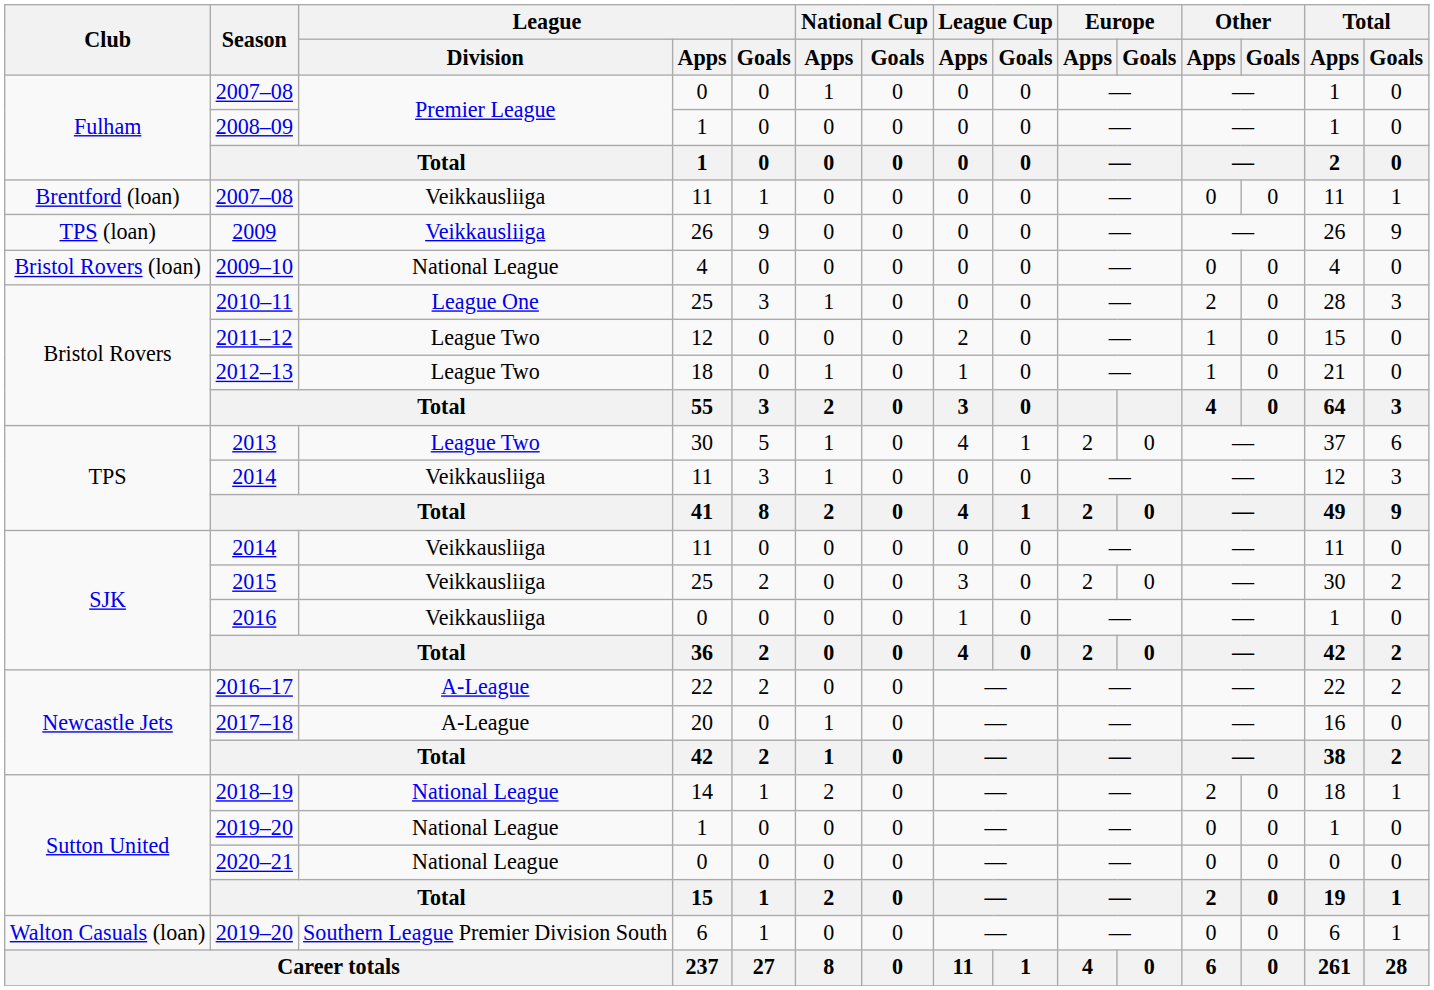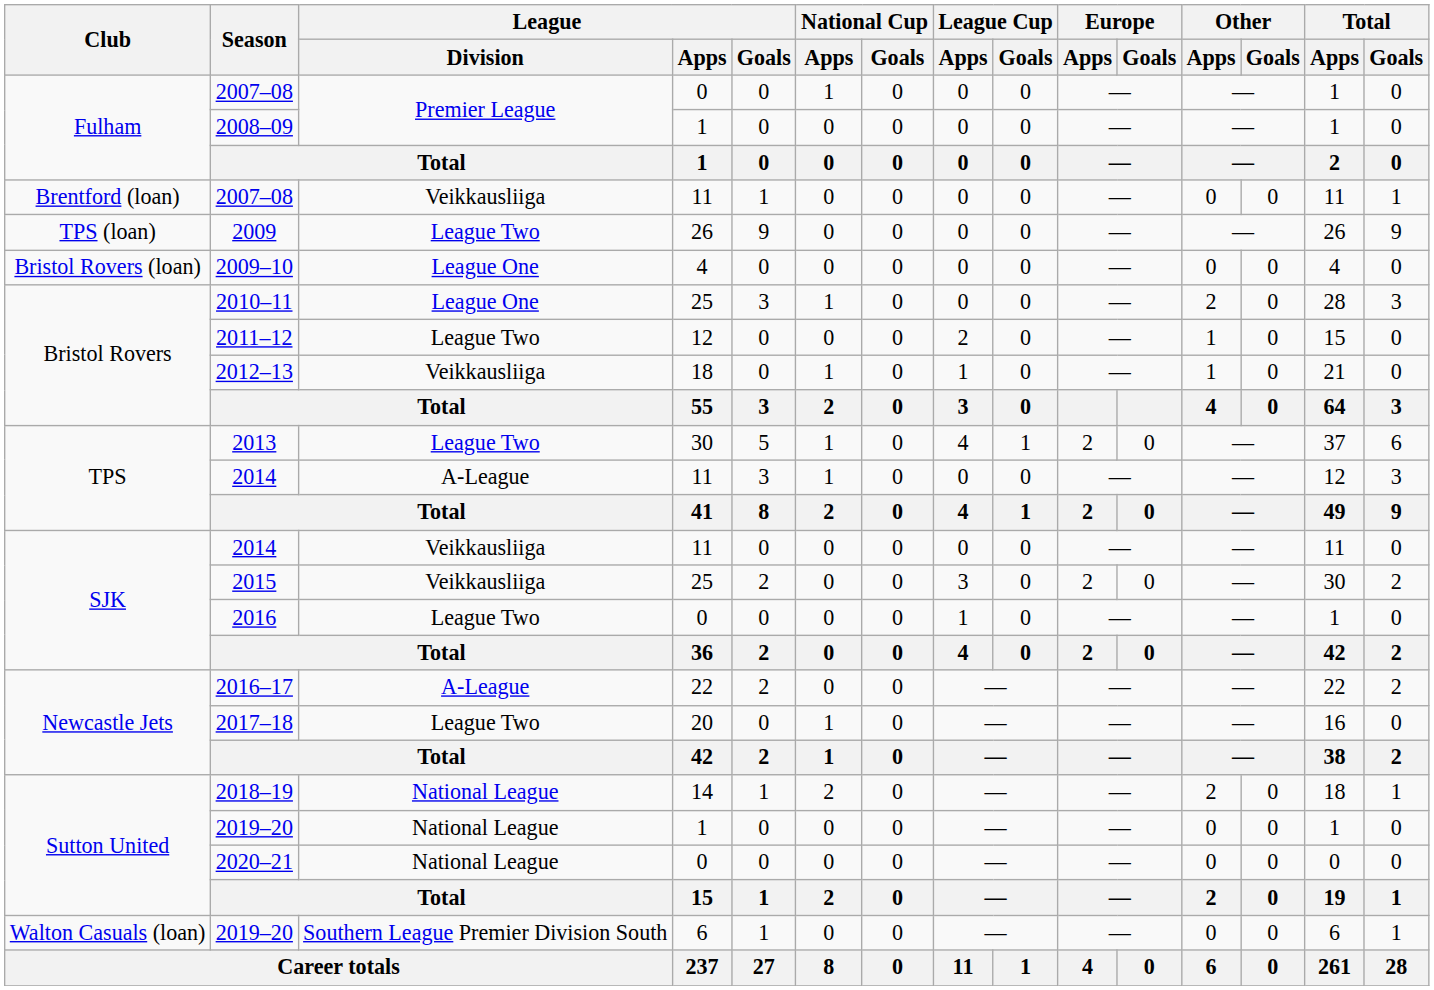2009 | League / Division: Veikkausliiga -> League Two
2009–10 | League / Division: National League -> League One
2012–13 | League / Division: League Two -> Veikkausliiga
TPS / 2014 | League / Division: Veikkausliiga -> A-League
2016 | League / Division: Veikkausliiga -> League Two
2017–18 | League / Division: A-League -> League Two
